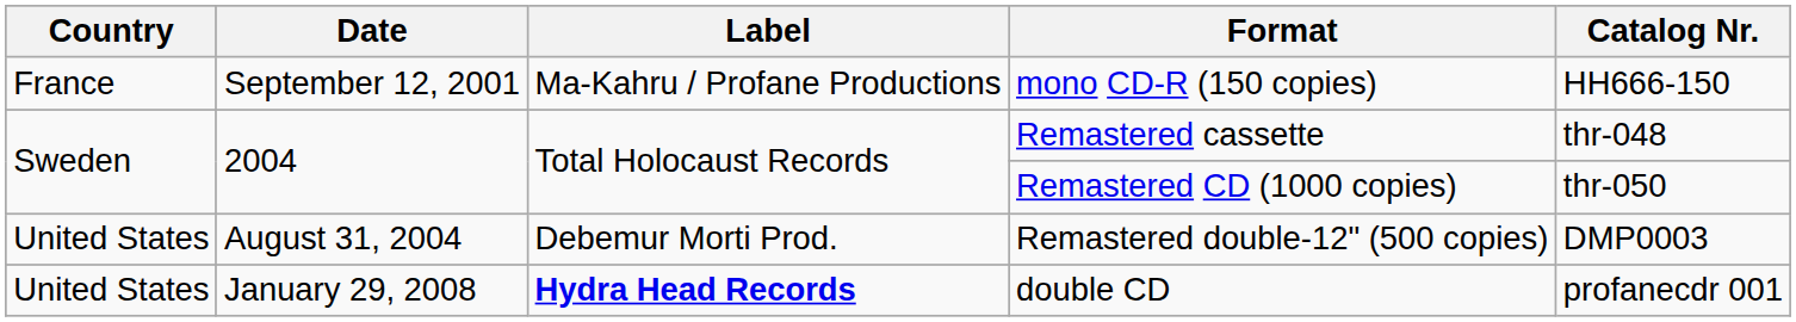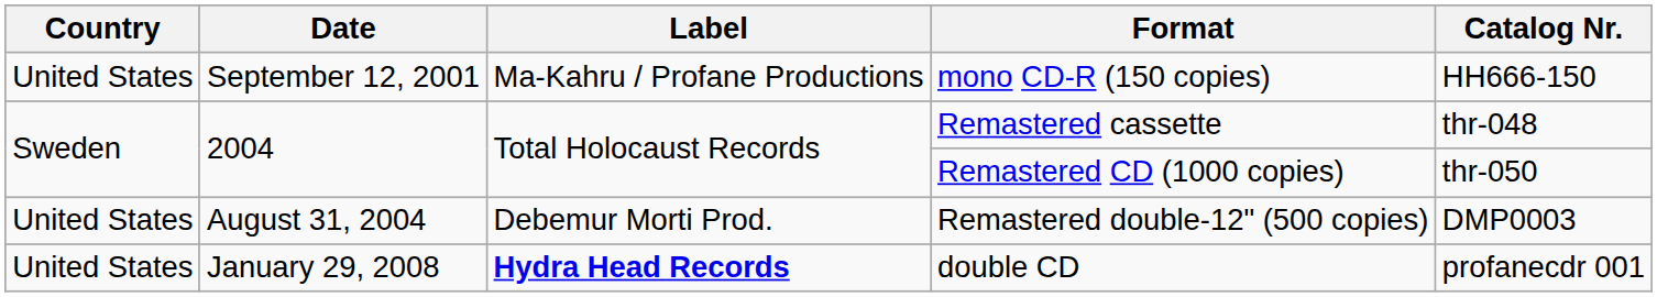mono CD-R (150 copies) | Country: France -> United States
